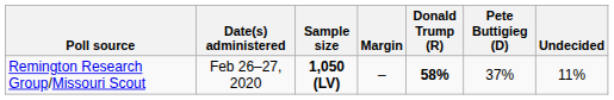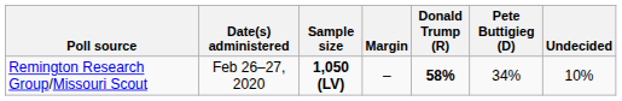Remington Research Group/Missouri Scout | Pete Buttigieg (D): 37% -> 34%
Remington Research Group/Missouri Scout | Undecided: 11% -> 10%
